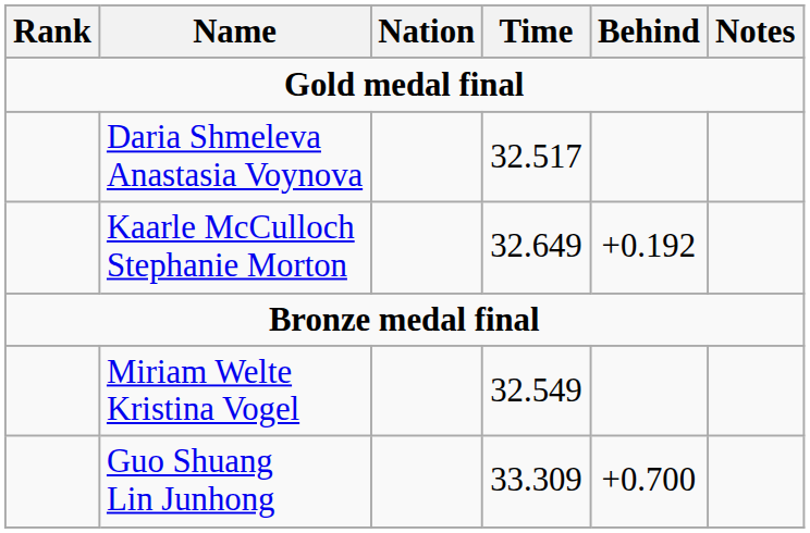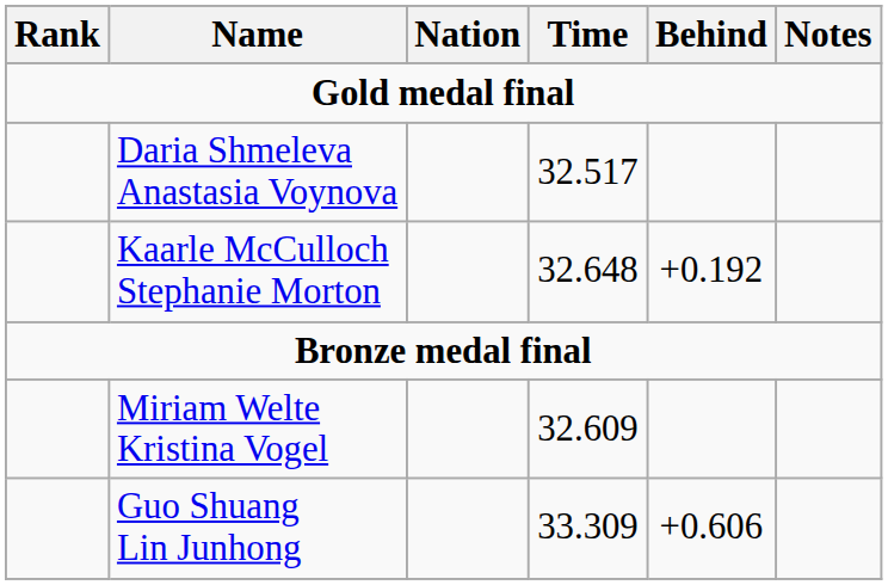Kaarle McCulloch Stephanie Morton | Time: 32.649 -> 32.648
Miriam Welte Kristina Vogel | Time: 32.549 -> 32.609
Guo Shuang Lin Junhong | Behind: +0.700 -> +0.606
